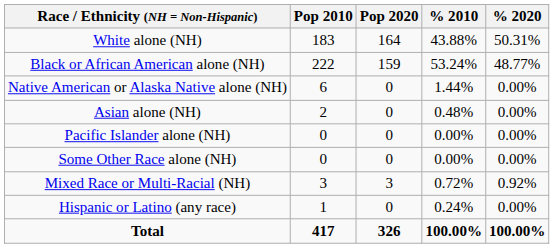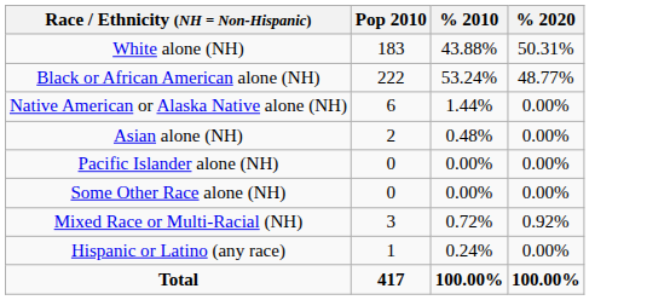- column: Pop 2020 | 164 | 159 | 0 | 0 | 0 | 0 | 3 | 0 | 326
